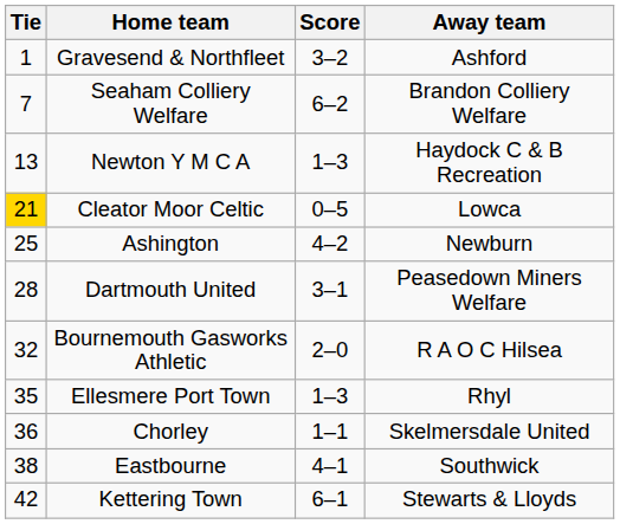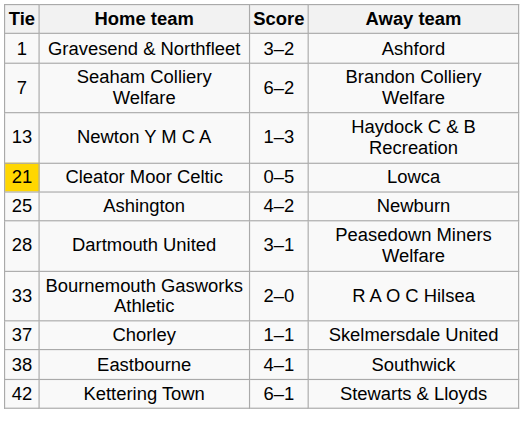Bournemouth Gasworks Athletic | Tie: 32 -> 33
- row: 35 | Ellesmere Port Town | 1–3 | Rhyl
Chorley | Tie: 36 -> 37
